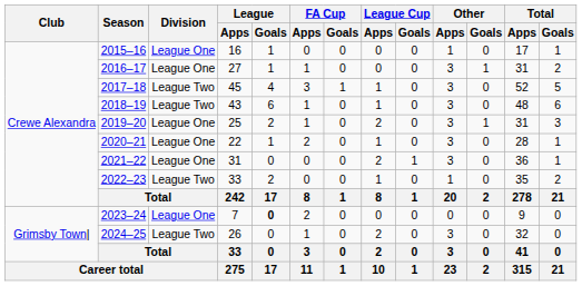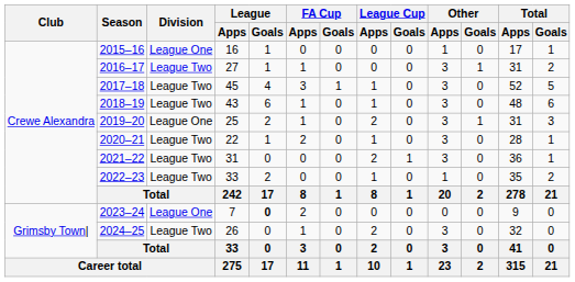2016–17 | Division: League One -> League Two
2020–21 | Division: League One -> League Two
2021–22 | Division: League One -> League Two
